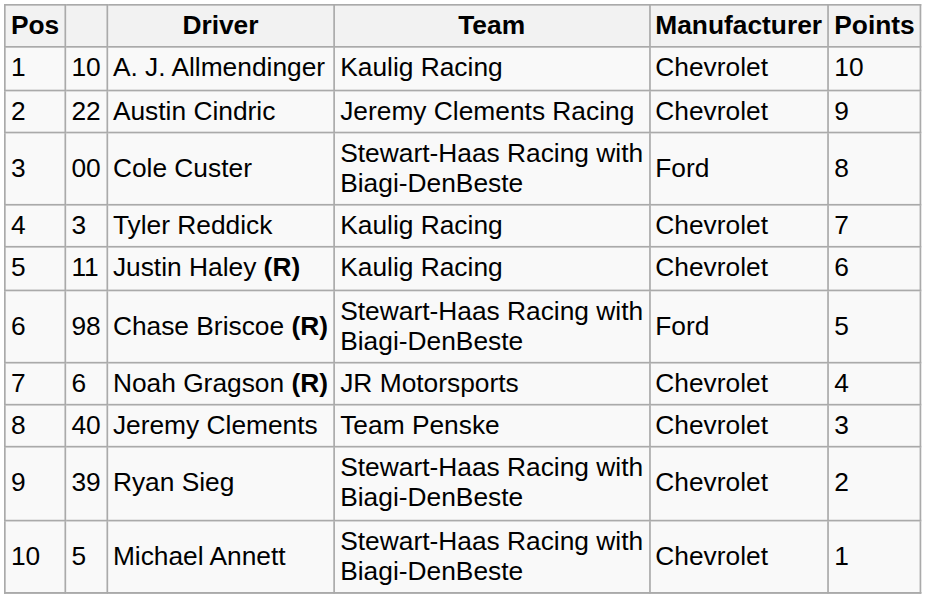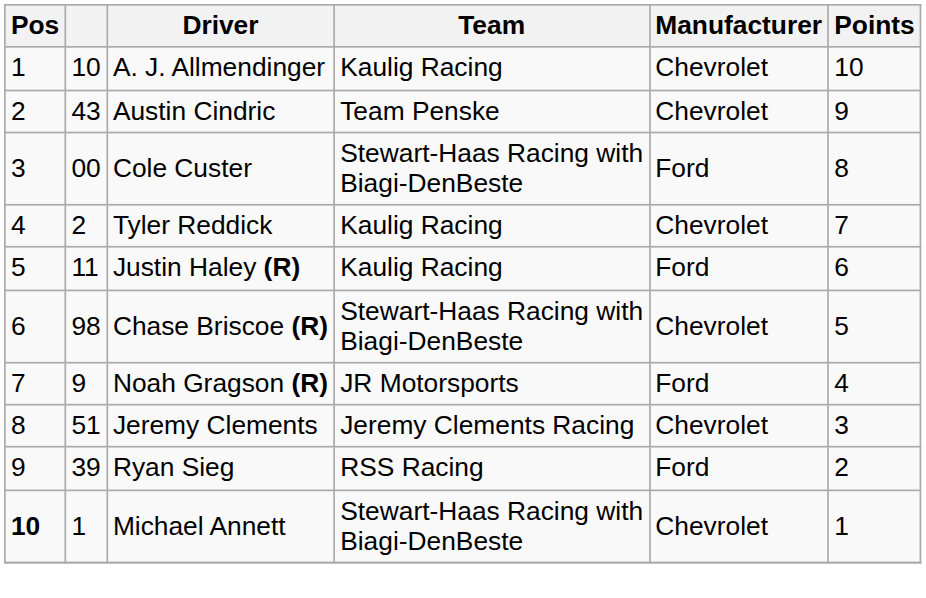Austin Cindric | column 2: 22 -> 43
Austin Cindric | Team: Jeremy Clements Racing -> Team Penske
Tyler Reddick | column 2: 3 -> 2
Justin Haley (R) | Manufacturer: Chevrolet -> Ford
Chase Briscoe (R) | Manufacturer: Ford -> Chevrolet
Noah Gragson (R) | column 2: 6 -> 9
Noah Gragson (R) | Manufacturer: Chevrolet -> Ford
Jeremy Clements | column 2: 40 -> 51
Jeremy Clements | Team: Team Penske -> Jeremy Clements Racing
Ryan Sieg | Team: Stewart-Haas Racing with Biagi-DenBeste -> RSS Racing
Ryan Sieg | Manufacturer: Chevrolet -> Ford
Michael Annett | Pos: normal -> bold
Michael Annett | column 2: 5 -> 1
